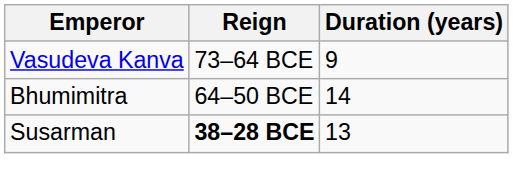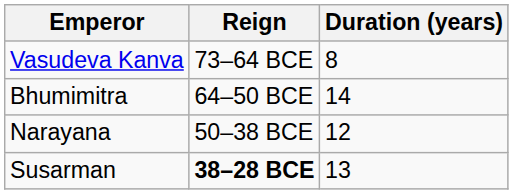Vasudeva Kanva | Duration (years): 9 -> 8
+ row: Narayana | 50–38 BCE | 12
